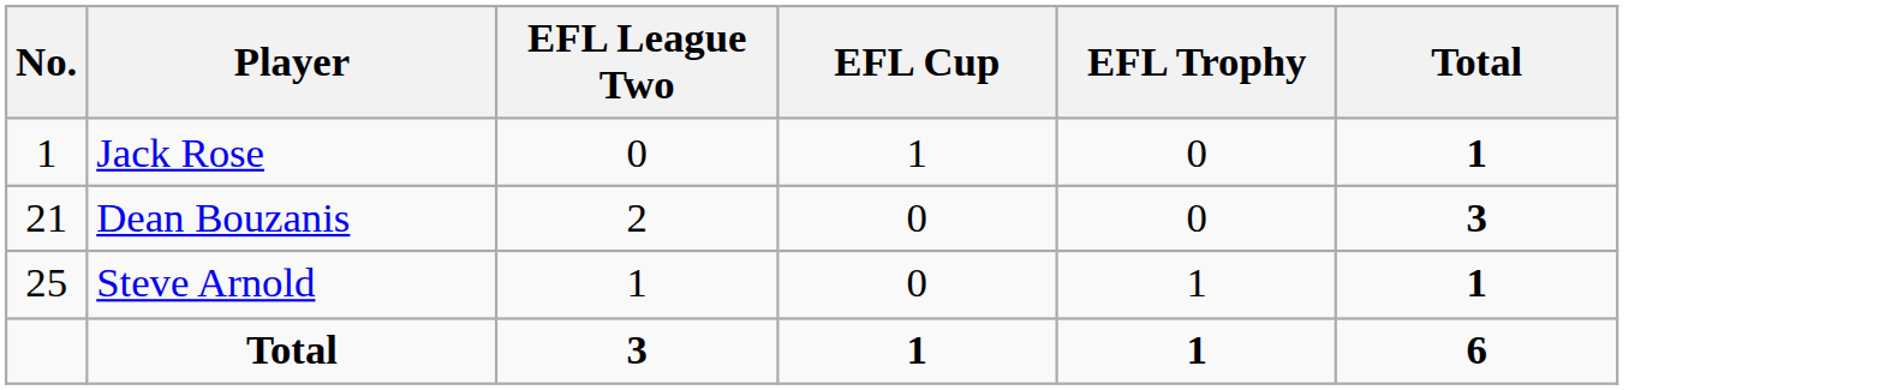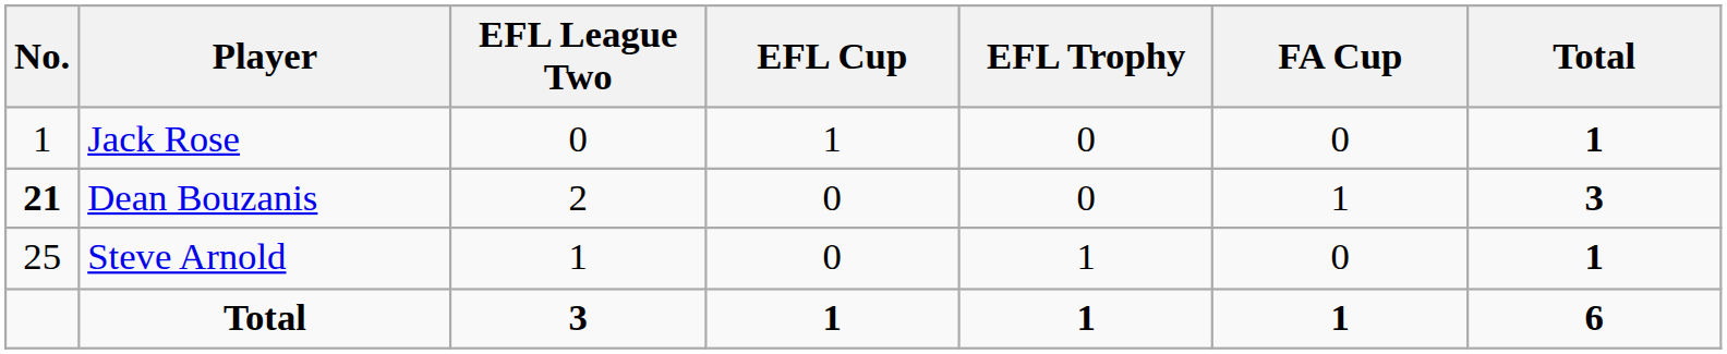+ column: FA Cup | 0 | 1 | 0 | 1
Dean Bouzanis | No.: normal -> bold
